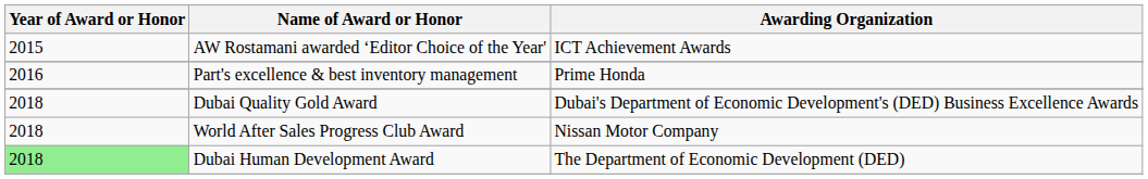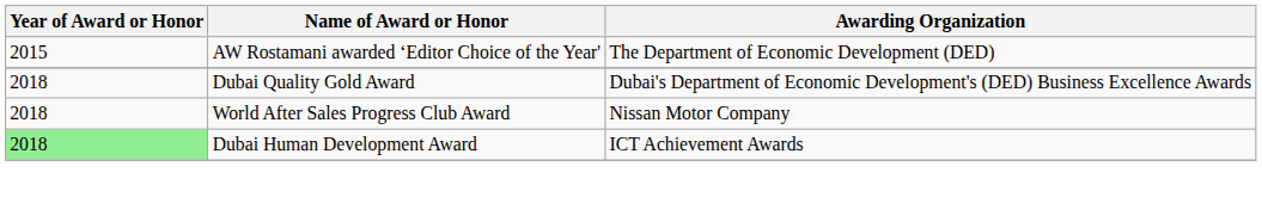AW Rostamani awarded ‘Editor Choice of the Year' | Awarding Organization: ICT Achievement Awards -> The Department of Economic Development (DED)
- row: 2016 | Part's excellence & best inventory management | Prime Honda
Dubai Human Development Award | Awarding Organization: The Department of Economic Development (DED) -> ICT Achievement Awards
